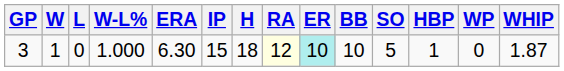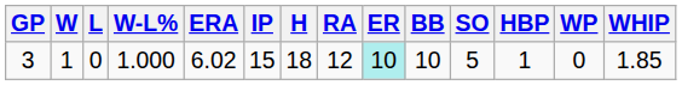3 | ERA: 6.30 -> 6.02
3 | RA: lightyellow background -> no background
3 | WHIP: 1.87 -> 1.85
